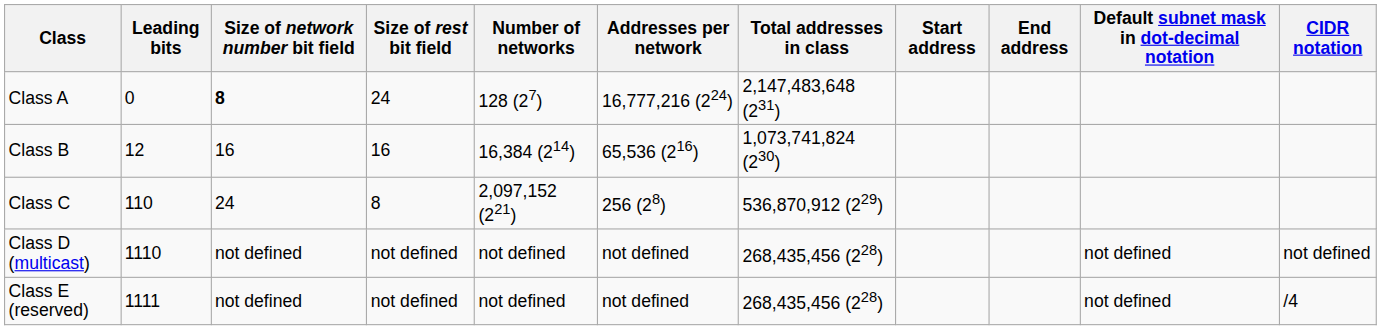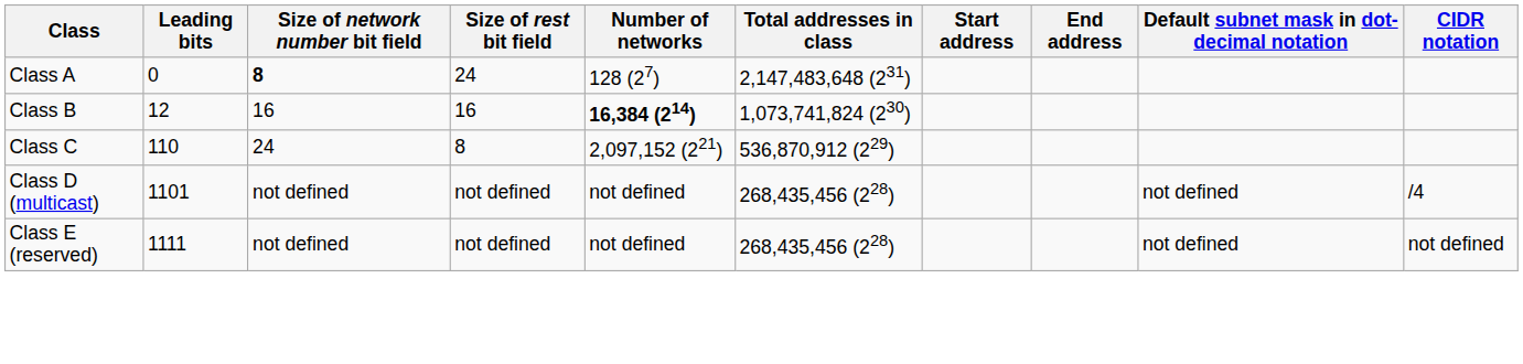- column: Addresses per network | 16,777,216 (224) | 65,536 (216) | 256 (28) | not defined | not defined
Class B | Number of networks: normal -> bold
Class D (multicast) | Leading bits: 1110 -> 1101
Class D (multicast) | CIDR notation: not defined -> /4
Class E (reserved) | CIDR notation: /4 -> not defined
